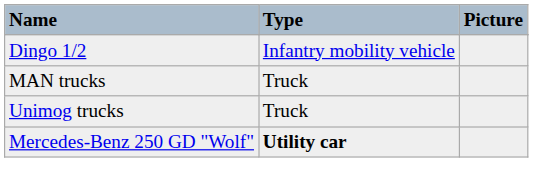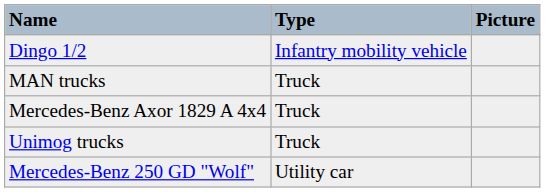+ row: Mercedes-Benz Axor 1829 A 4x4 | Truck
Mercedes-Benz 250 GD "Wolf" | Type: bold -> normal
